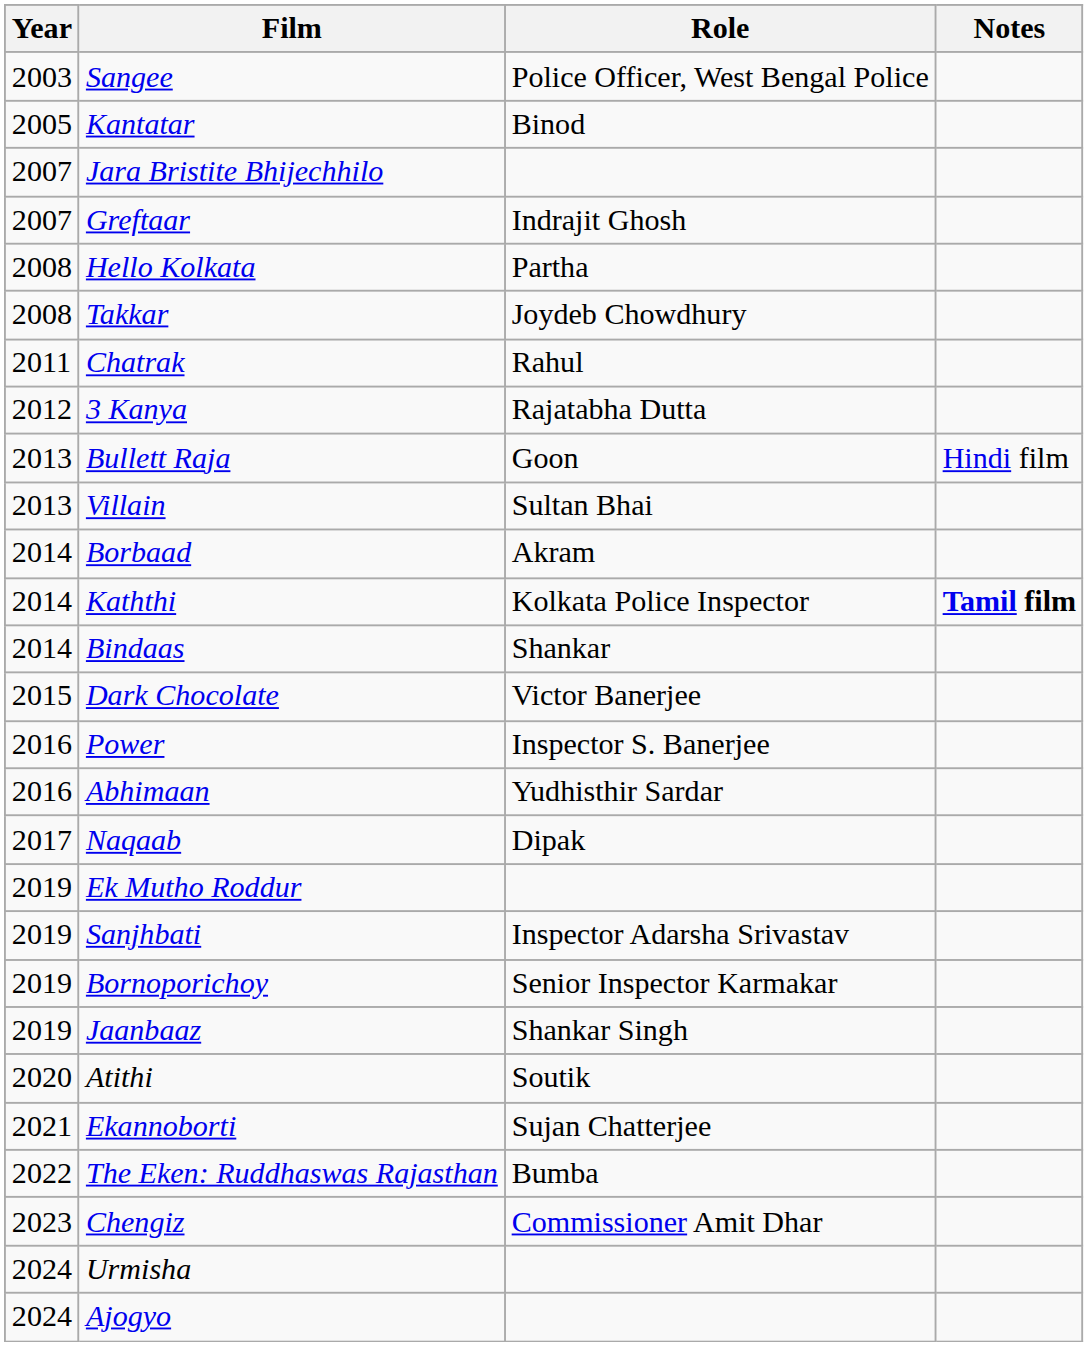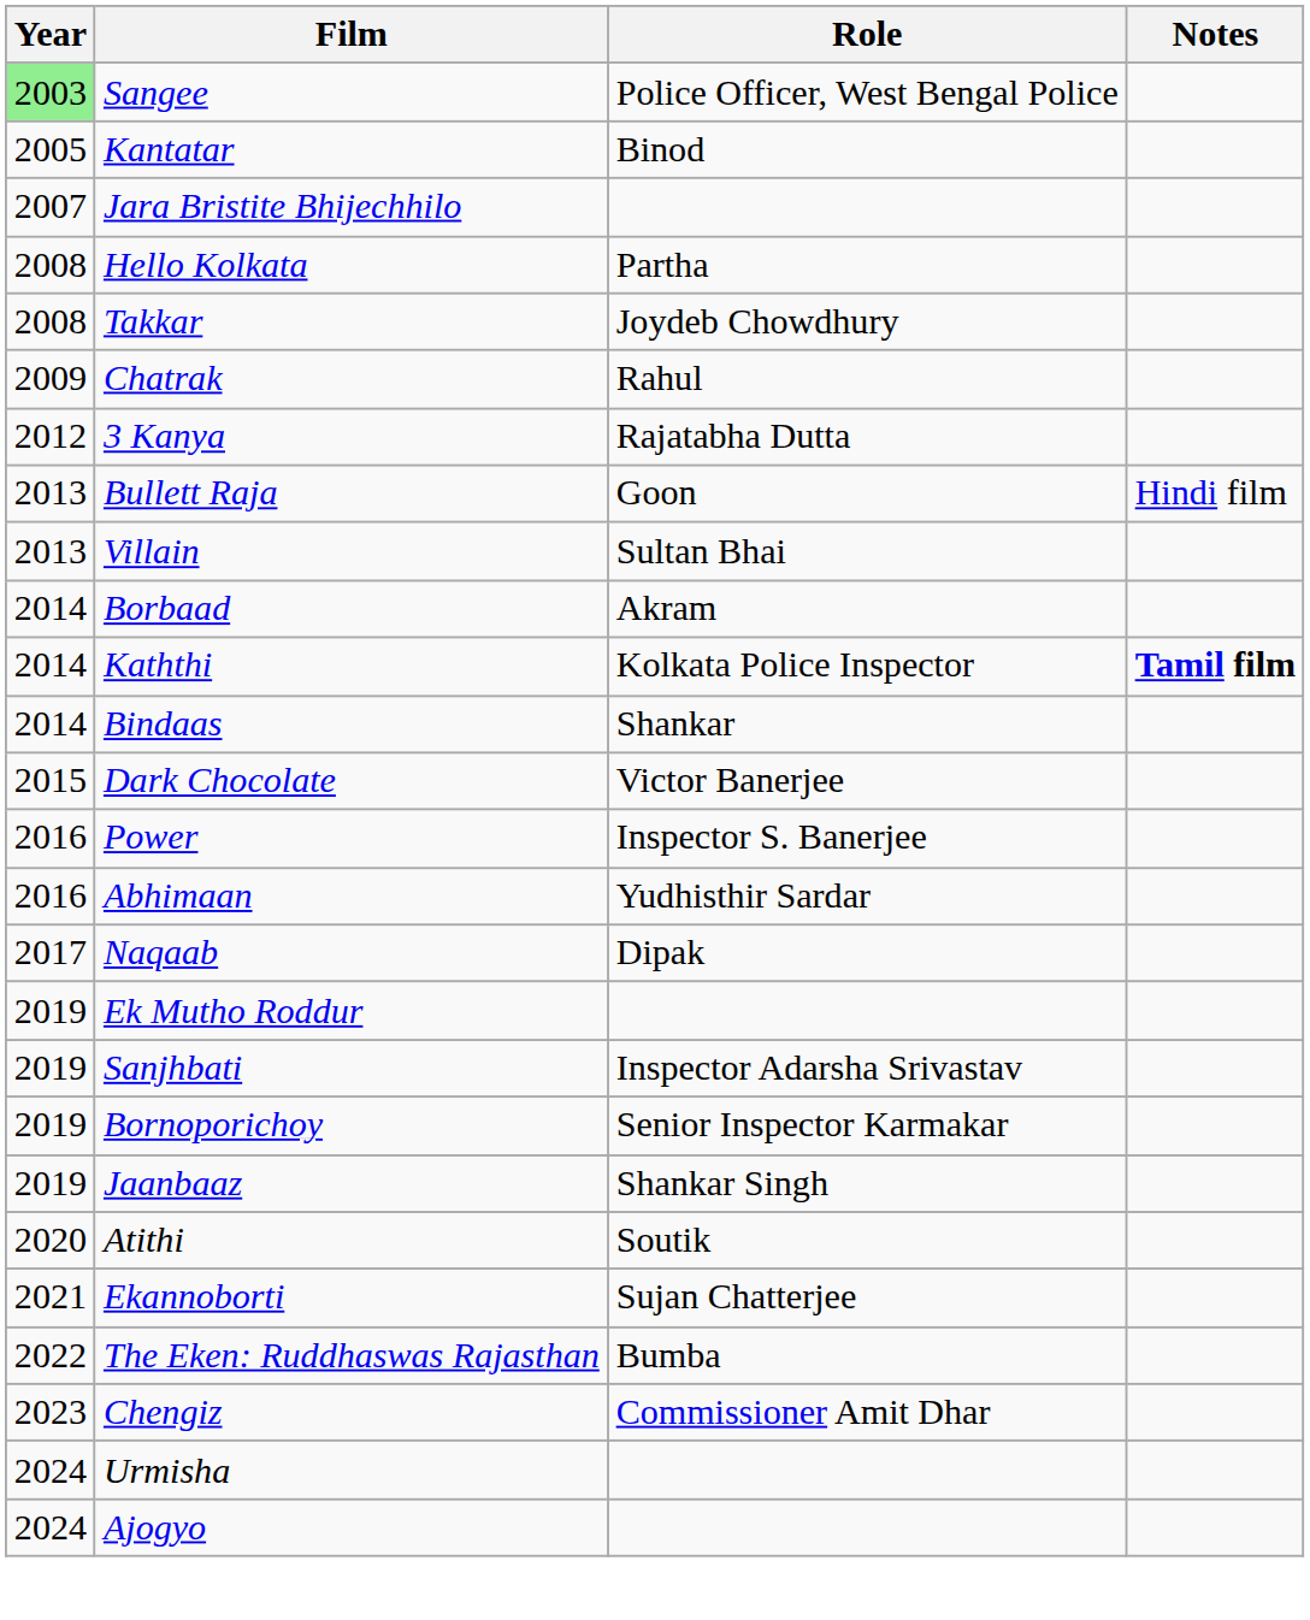Sangee | Year: no background -> lightgreen background
- row: 2007 | Greftaar | Indrajit Ghosh
Chatrak | Year: 2011 -> 2009
